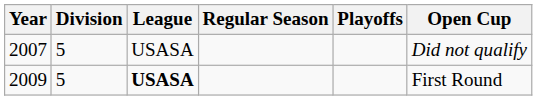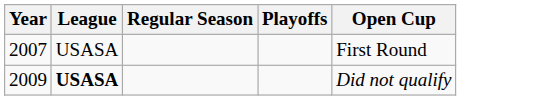- column: Division | 5 | 5
2007 | Open Cup: Did not qualify -> First Round
2009 | Open Cup: First Round -> Did not qualify
